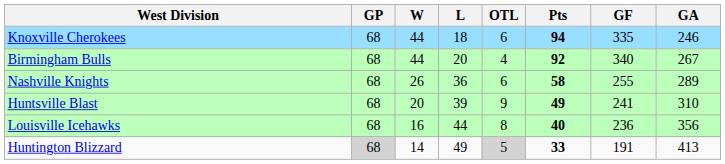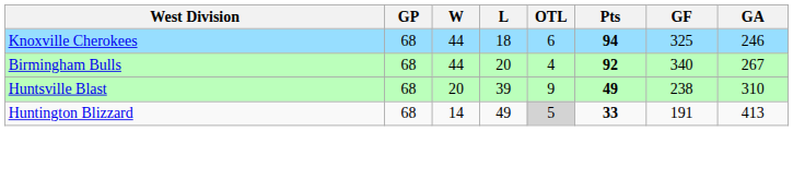Knoxville Cherokees | GF: 335 -> 325
- row: Nashville Knights | 68 | 26 | 36 | 6 | 58 | 255 | 289
Huntsville Blast | GF: 241 -> 238
- row: Louisville Icehawks | 68 | 16 | 44 | 8 | 40 | 236 | 356
Huntington Blizzard | GP: lightgrey background -> no background
